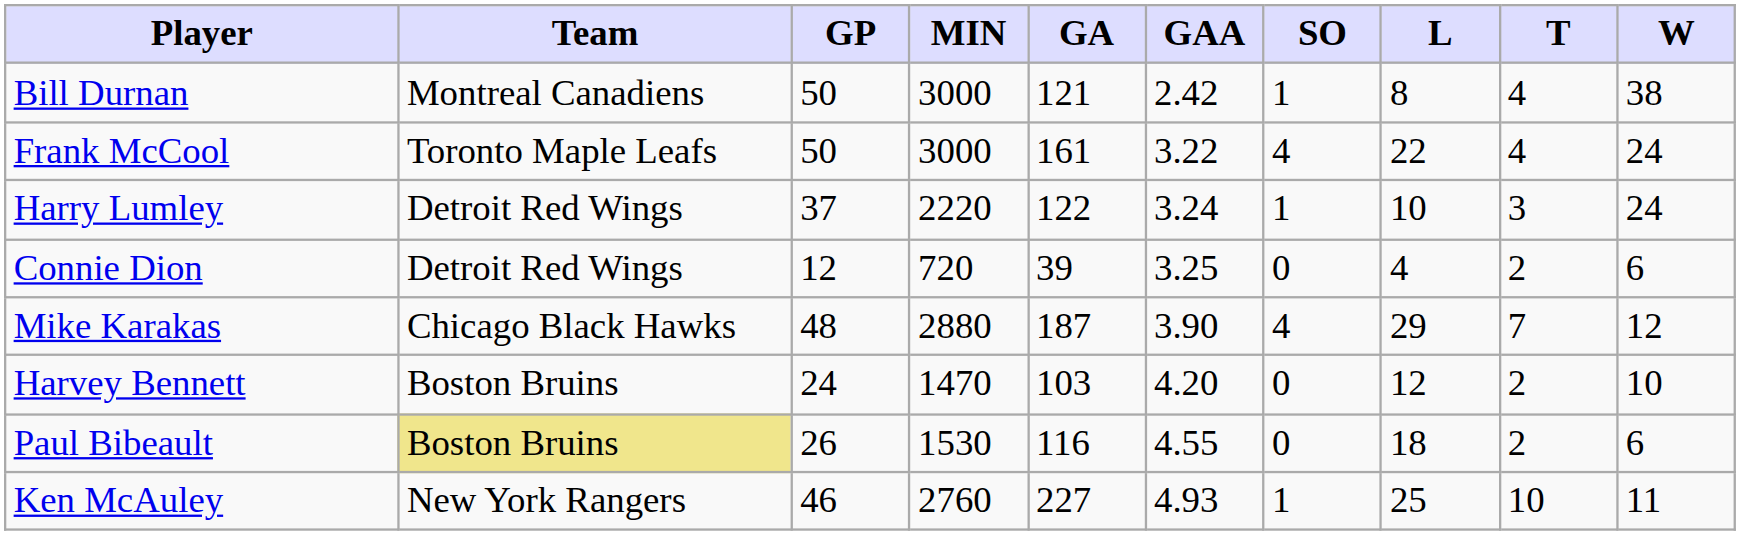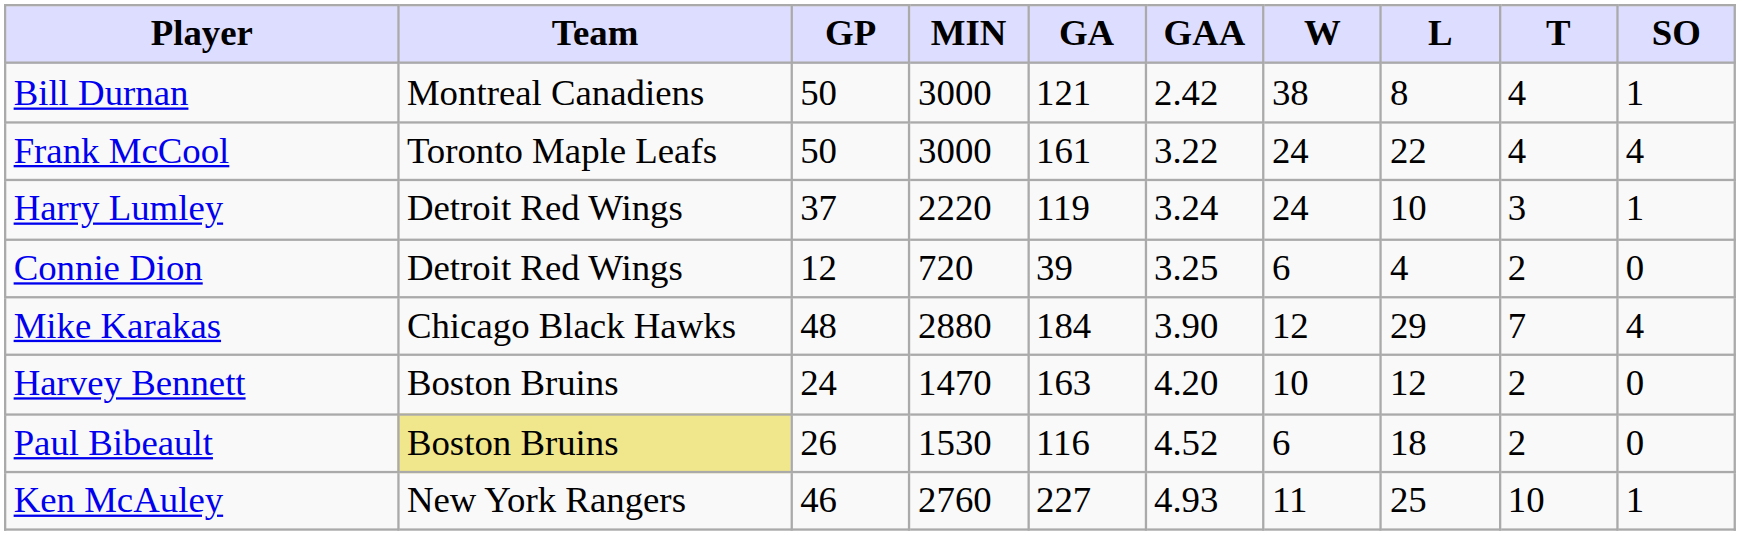columns swapped: W <-> SO
Harry Lumley | GA: 122 -> 119
Mike Karakas | GA: 187 -> 184
Harvey Bennett | GA: 103 -> 163
Paul Bibeault | GAA: 4.55 -> 4.52
